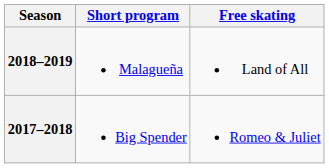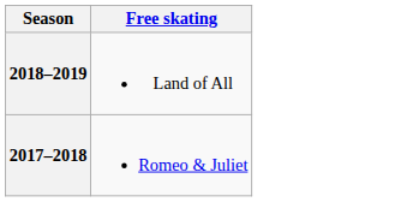- column: Short program | Malagueña | Big Spender
